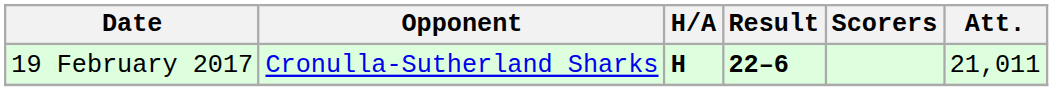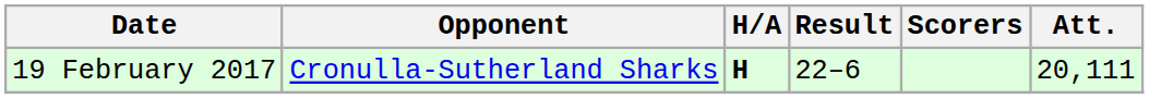19 February 2017 | Result: bold -> normal
19 February 2017 | Att.: 21,011 -> 20,111
